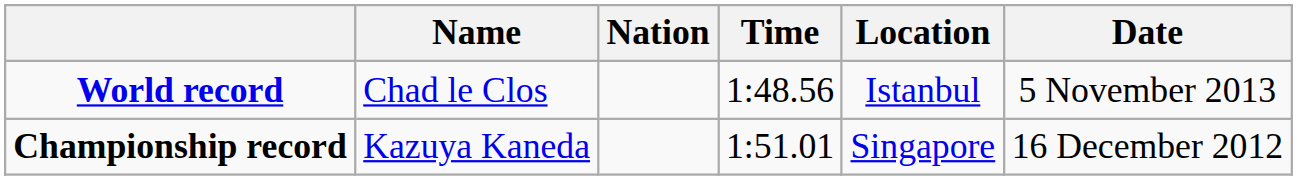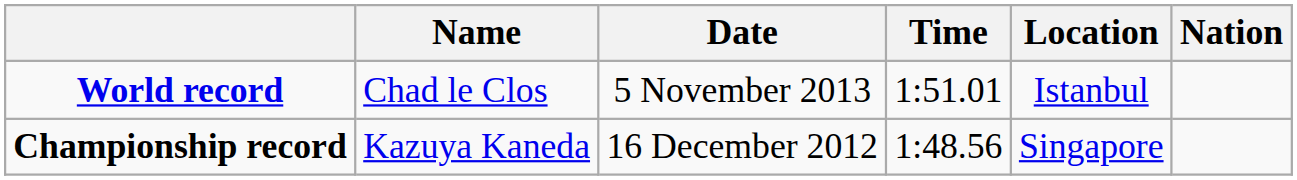columns swapped: Nation <-> Date
World record | Time: 1:48.56 -> 1:51.01
Championship record | Time: 1:51.01 -> 1:48.56
